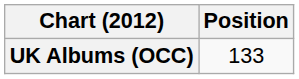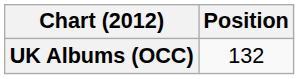UK Albums (OCC) | Position: 133 -> 132
